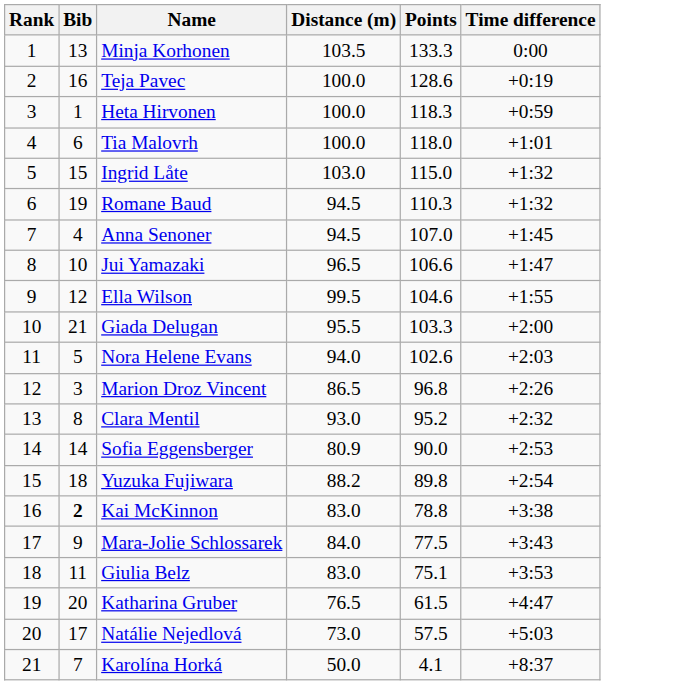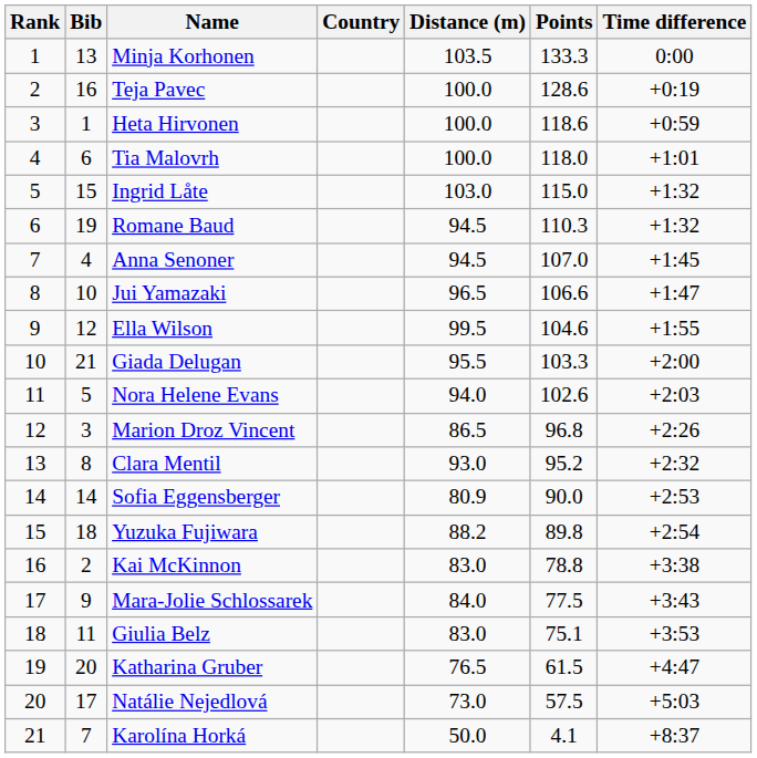+ column: Country
Heta Hirvonen | Points: 118.3 -> 118.6
Kai McKinnon | Bib: bold -> normal
